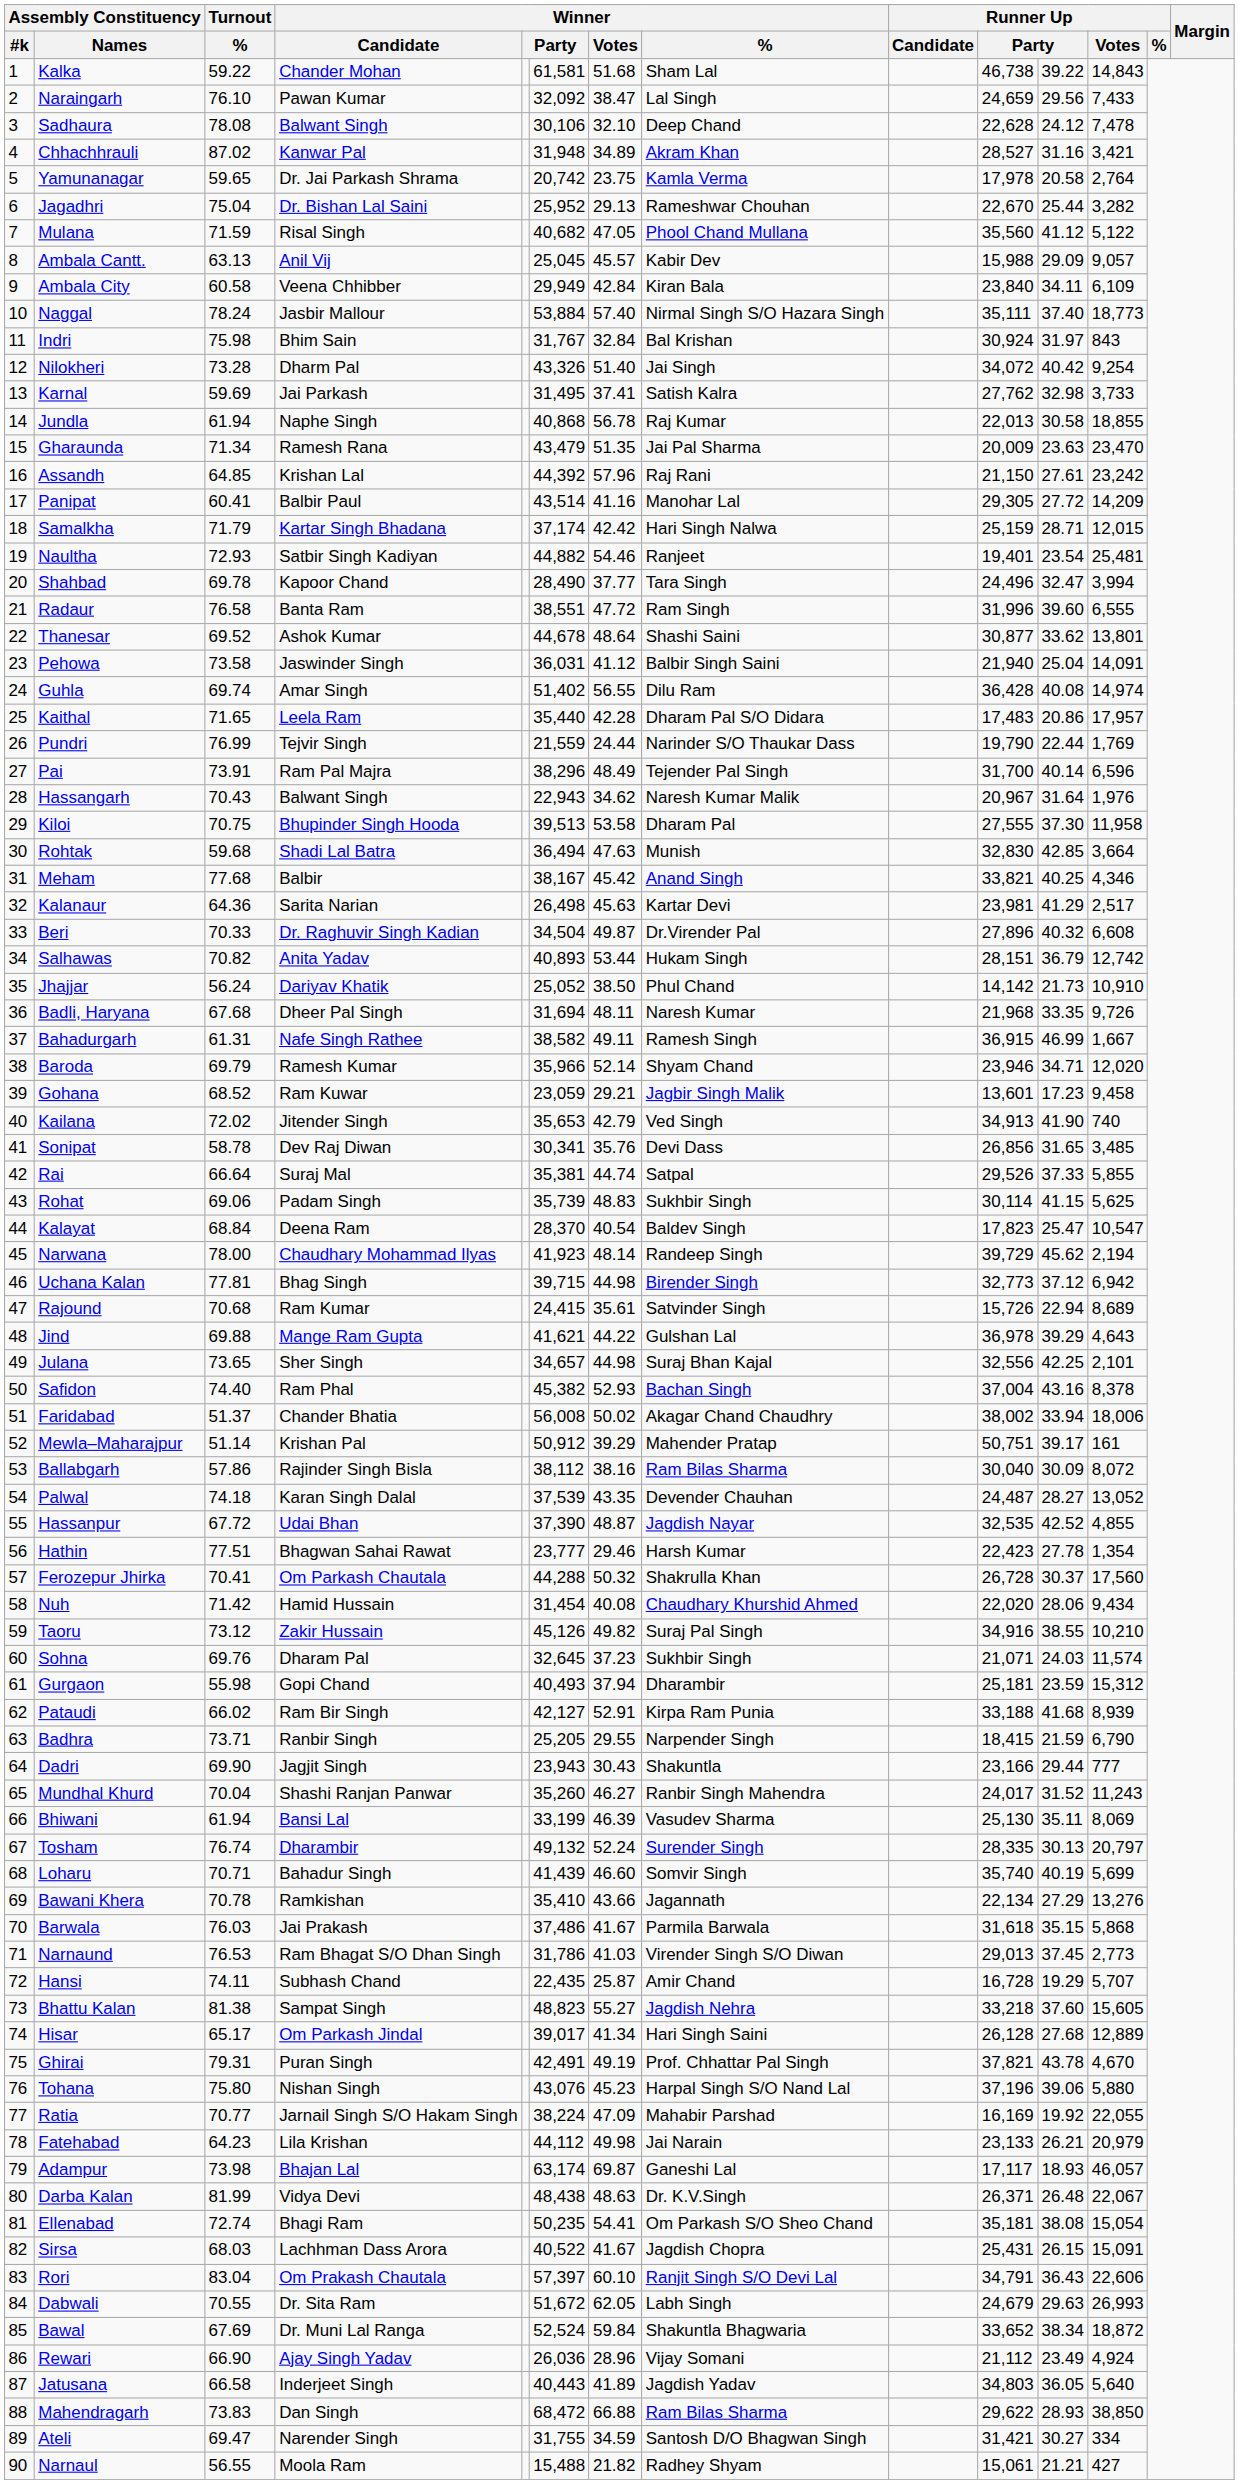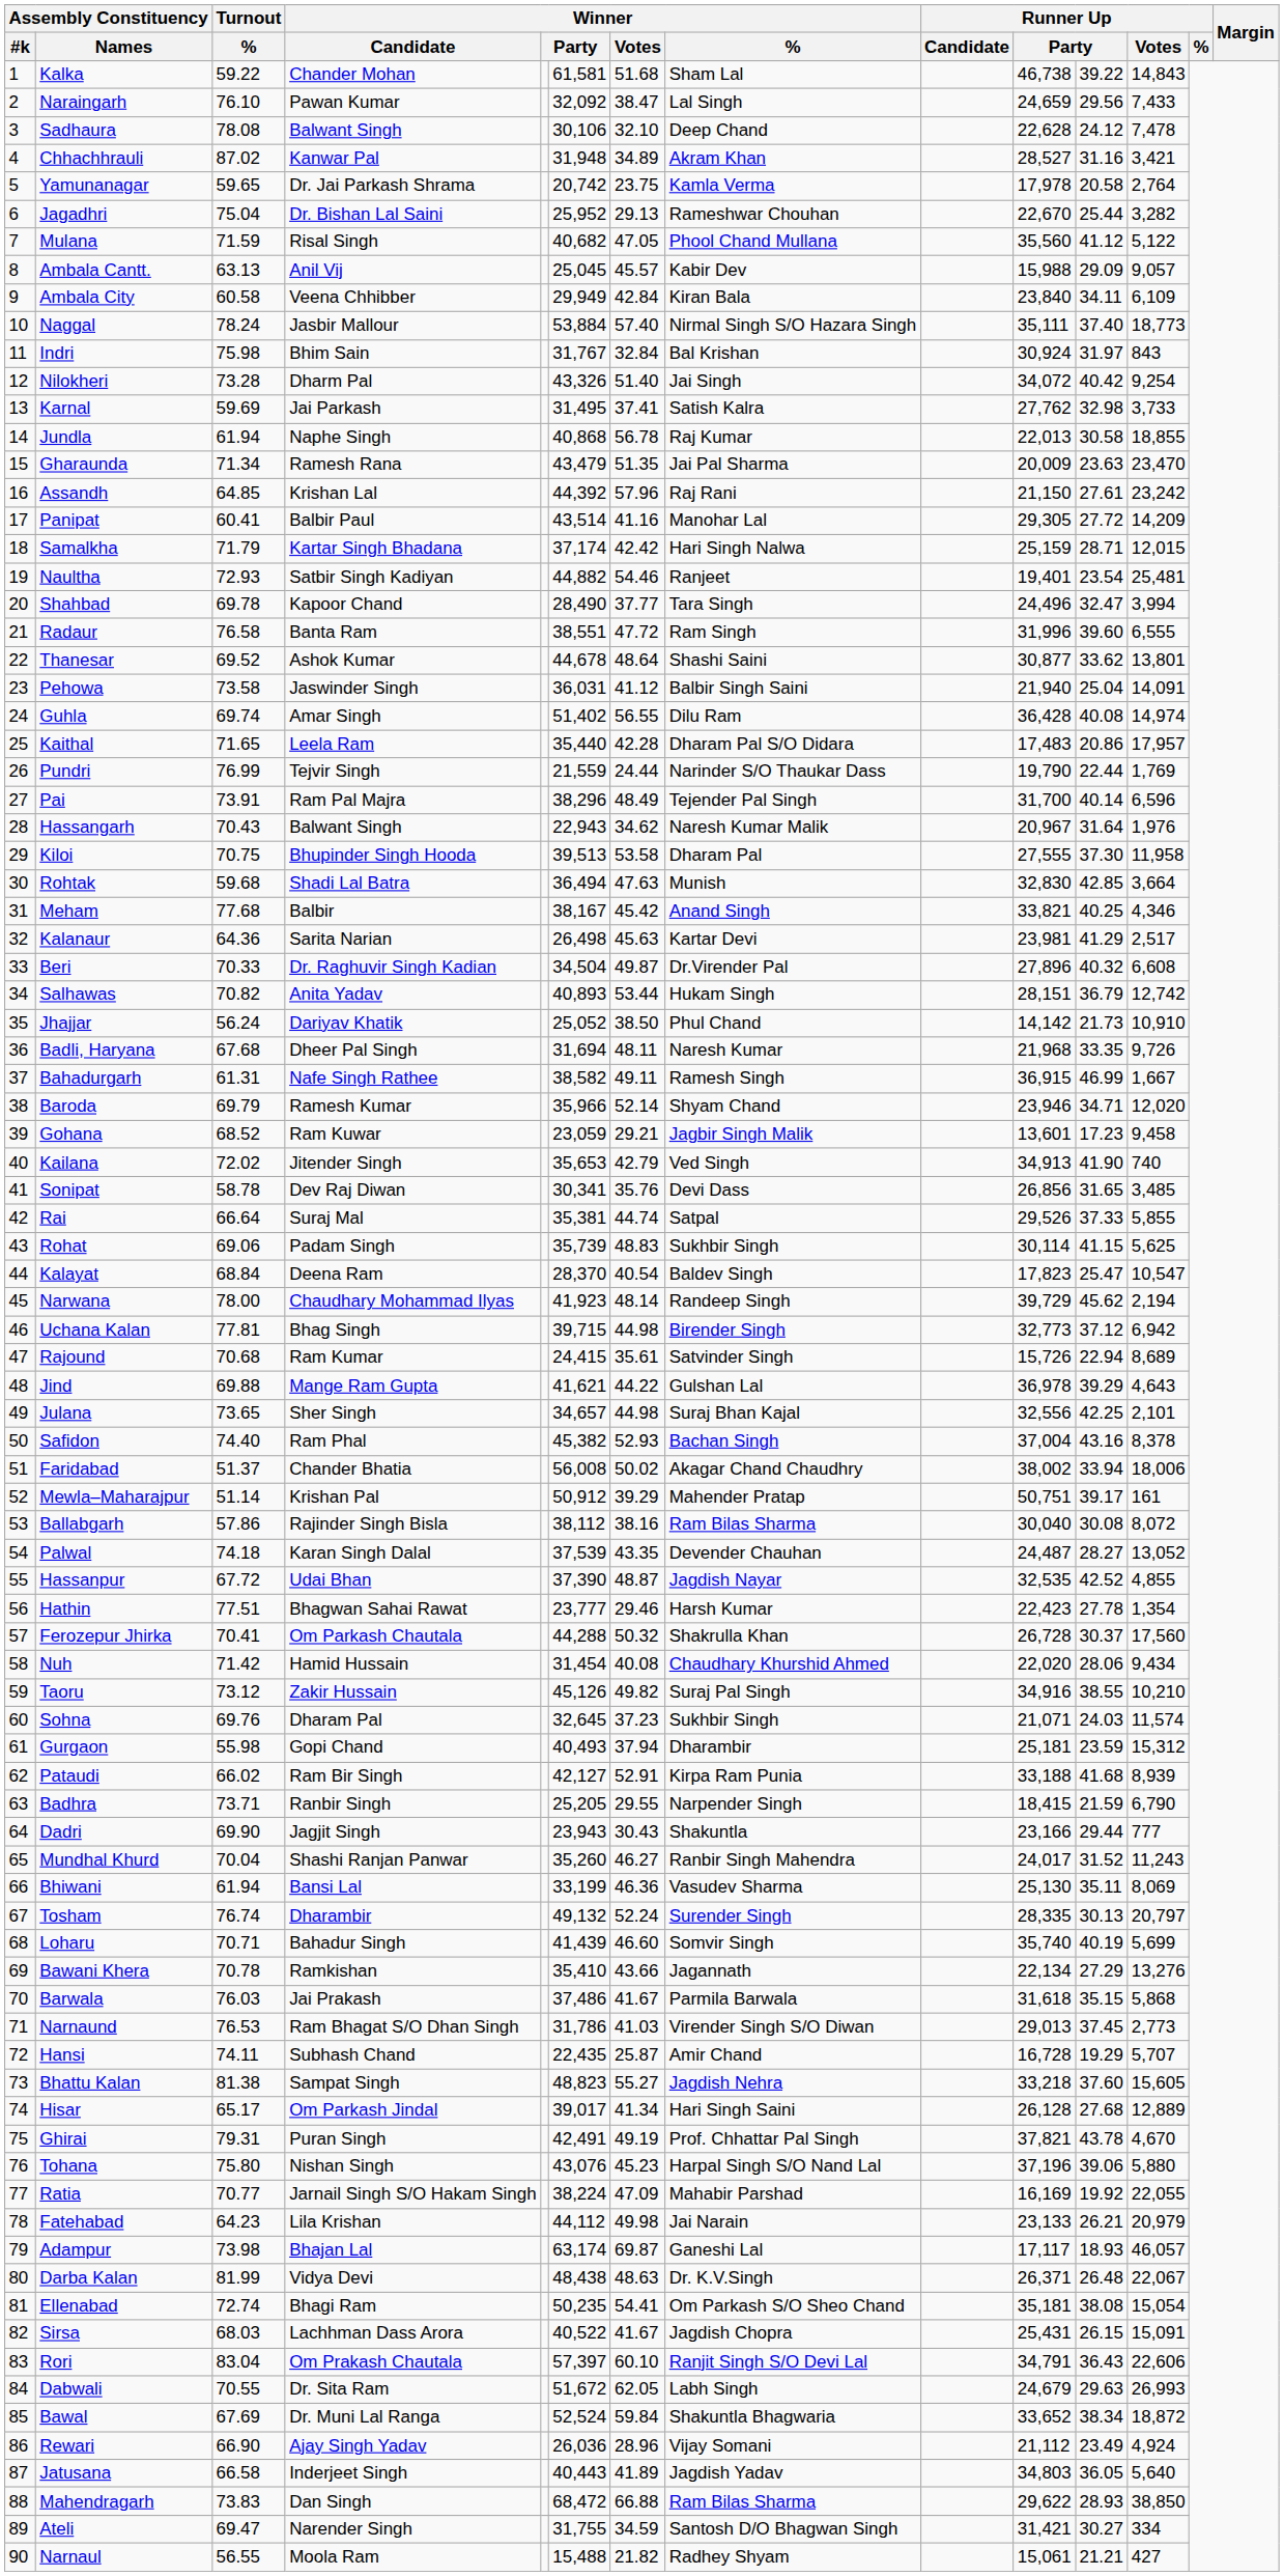Ballabgarh | column 11: 30.09 -> 30.08
Bhiwani | Winner / Votes: 46.39 -> 46.36
